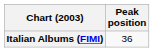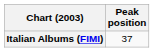Italian Albums (FIMI) | Peak position: 36 -> 37
